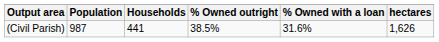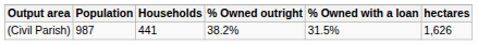(Civil Parish) | % Owned outright: 38.5% -> 38.2%
(Civil Parish) | % Owned with a loan: 31.6% -> 31.5%
